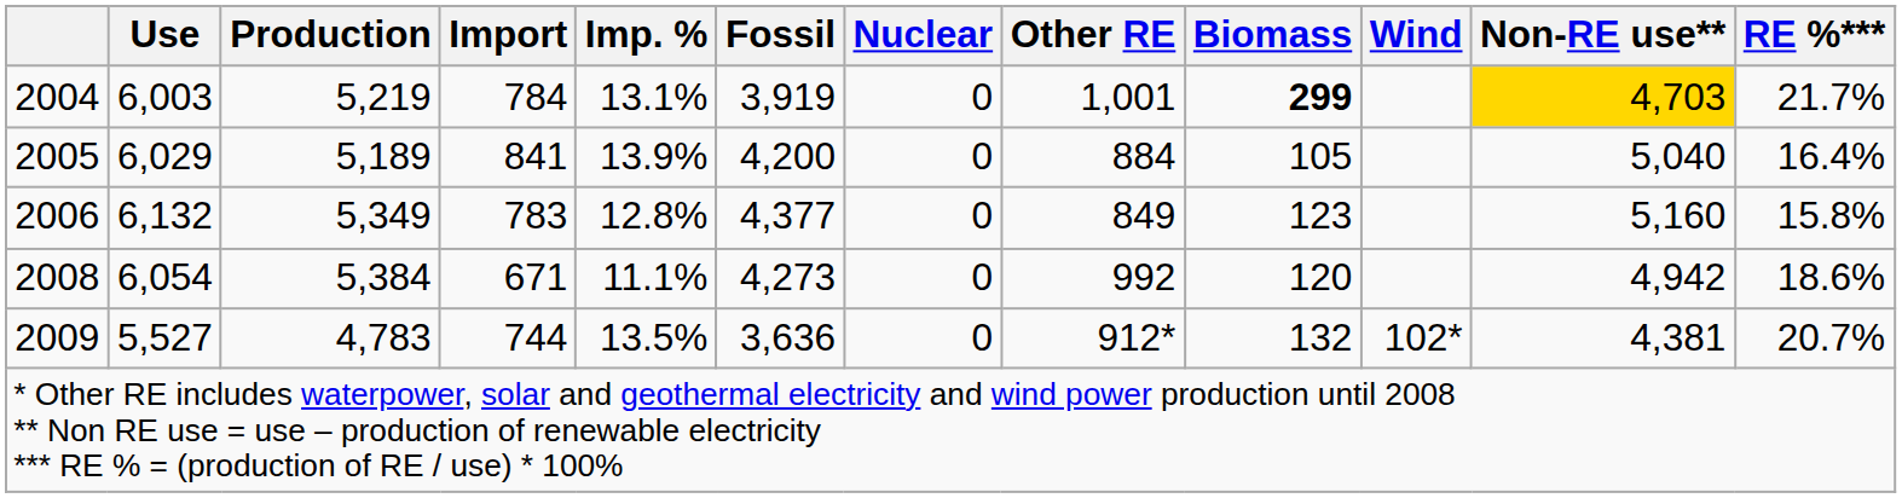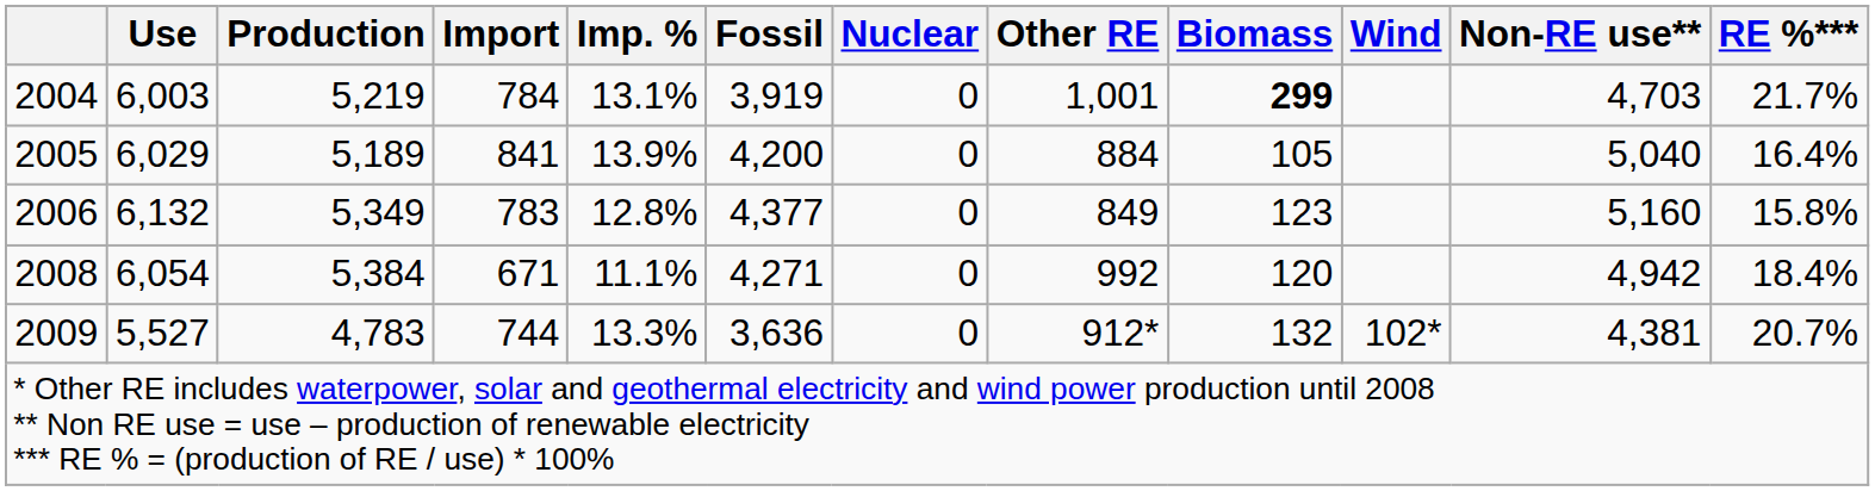2004 | Non-RE use**: gold background -> no background
2008 | Fossil: 4,273 -> 4,271
2008 | RE %***: 18.6% -> 18.4%
2009 | Imp. %: 13.5% -> 13.3%
